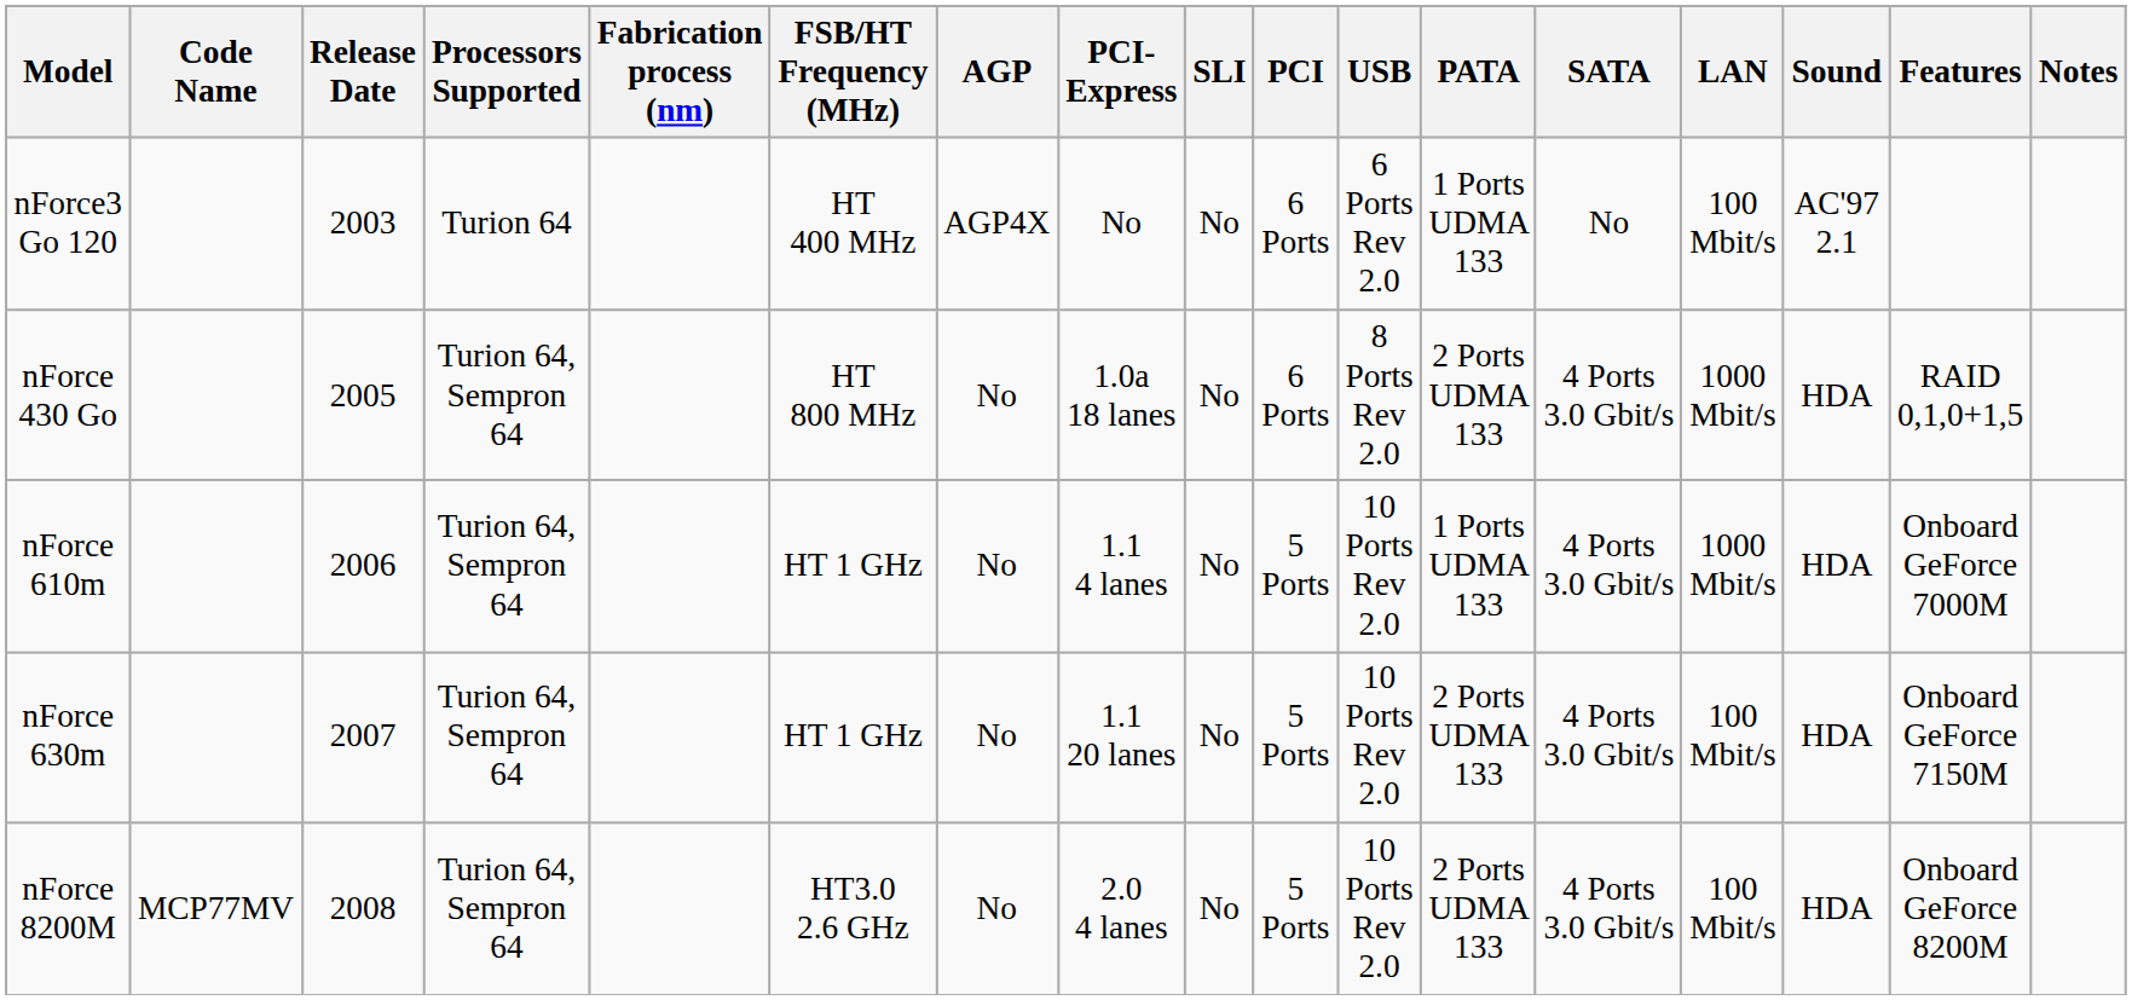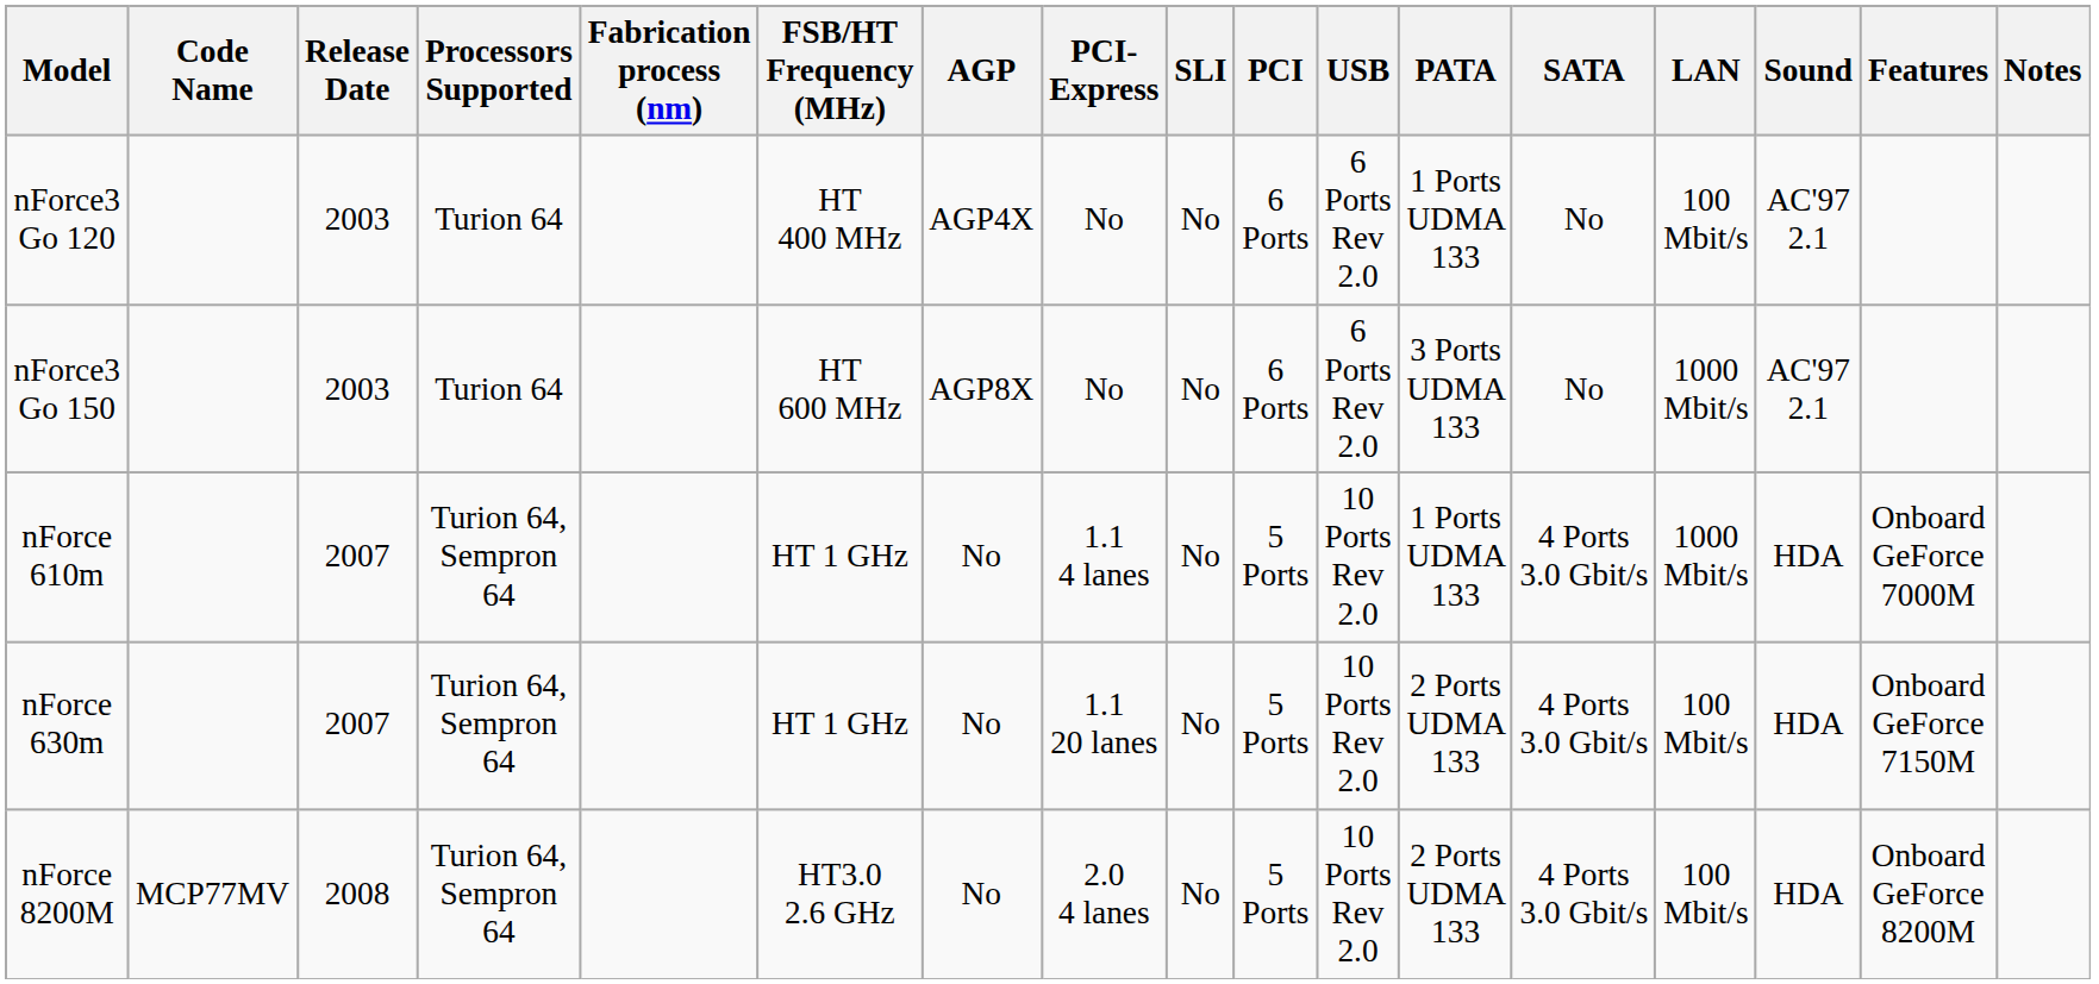+ row: nForce3 Go 150 | 2003 | Turion 64 | HT 600 MHz | AGP8X | No | No | 6 Ports | 6 Ports Rev 2.0 | 3 Ports UDMA 133 | No | 1000 Mbit/s | AC'97 2.1
- row: nForce 430 Go | 2005 | Turion 64, Sempron 64 | HT 800 MHz | No | 1.0a 18 lanes | No | 6 Ports | 8 Ports Rev 2.0 | 2 Ports UDMA 133 | 4 Ports 3.0 Gbit/s | 1000 Mbit/s | HDA | RAID 0,1,0+1,5
nForce 610m | Release Date: 2006 -> 2007
